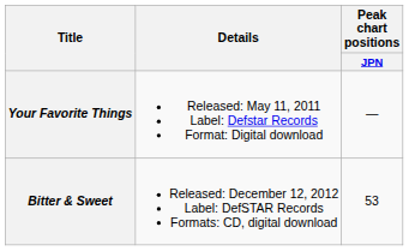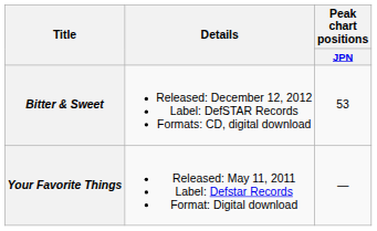rows swapped: Your Favorite Things <-> Bitter & Sweet
